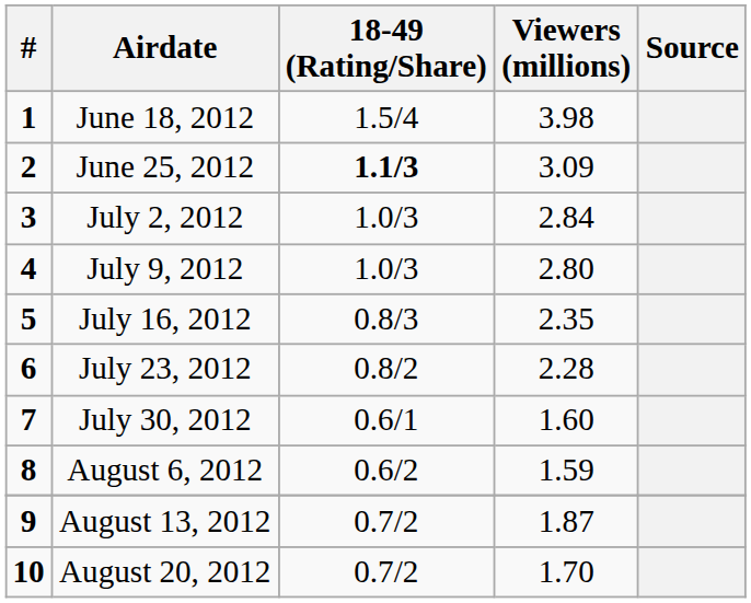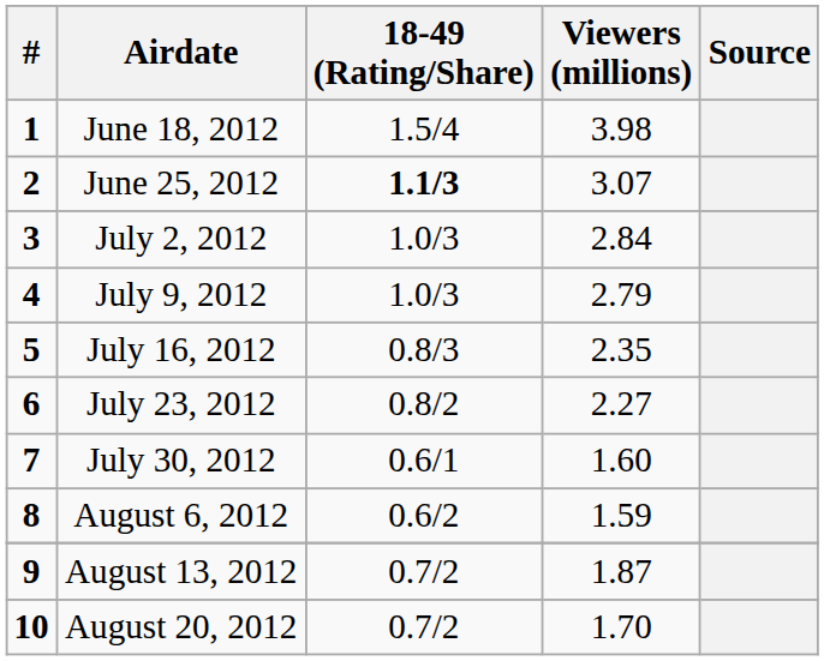June 25, 2012 | Viewers (millions): 3.09 -> 3.07
July 9, 2012 | Viewers (millions): 2.80 -> 2.79
July 23, 2012 | Viewers (millions): 2.28 -> 2.27
